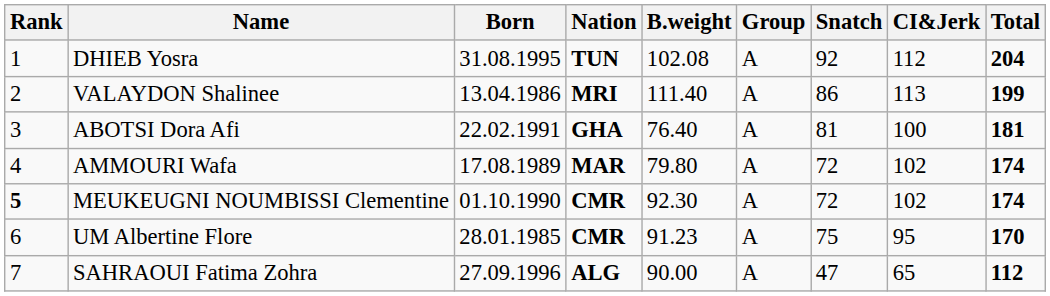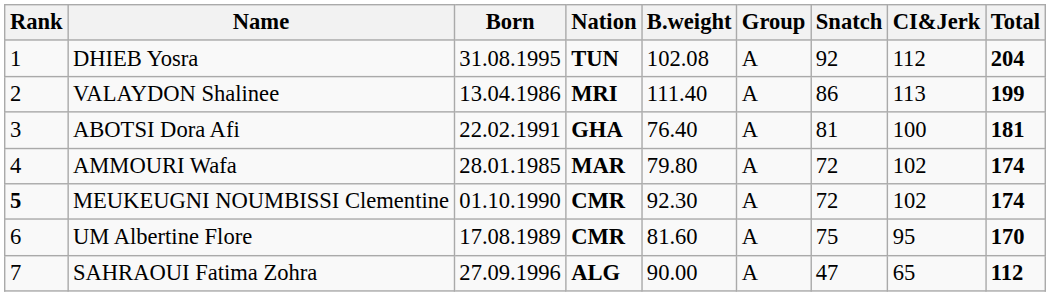AMMOURI Wafa | Born: 17.08.1989 -> 28.01.1985
UM Albertine Flore | Born: 28.01.1985 -> 17.08.1989
UM Albertine Flore | B.weight: 91.23 -> 81.60
